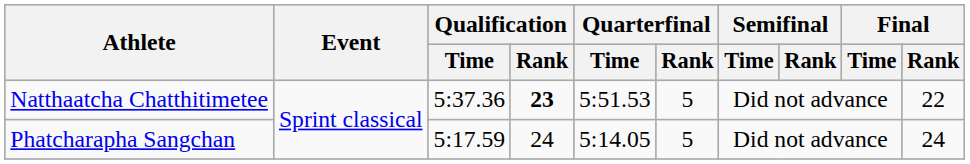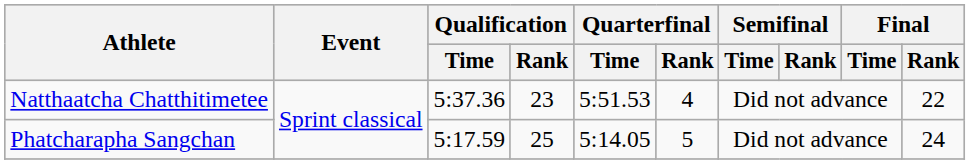Natthaatcha Chatthitimetee | Qualification / Rank: bold -> normal
Natthaatcha Chatthitimetee | Quarterfinal / Rank: 5 -> 4
Phatcharapha Sangchan | Qualification / Rank: 24 -> 25
